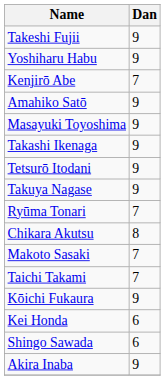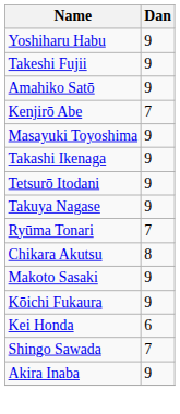rows swapped: Yoshiharu Habu <-> Takeshi Fujii
rows swapped: Amahiko Satō <-> Kenjirō Abe
Makoto Sasaki | Dan: 7 -> 9
- row: Taichi Takami | 7
Shingo Sawada | Dan: 6 -> 7
